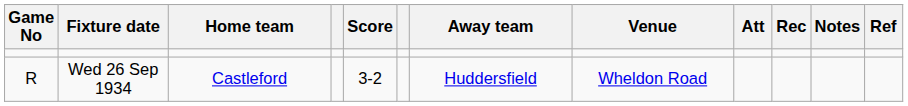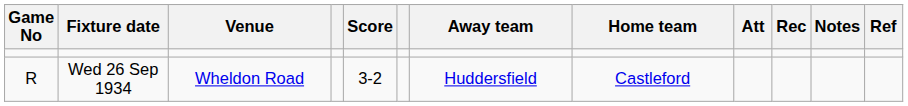columns swapped: Home team <-> Venue
